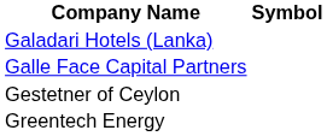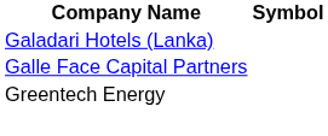- row: Gestetner of Ceylon
